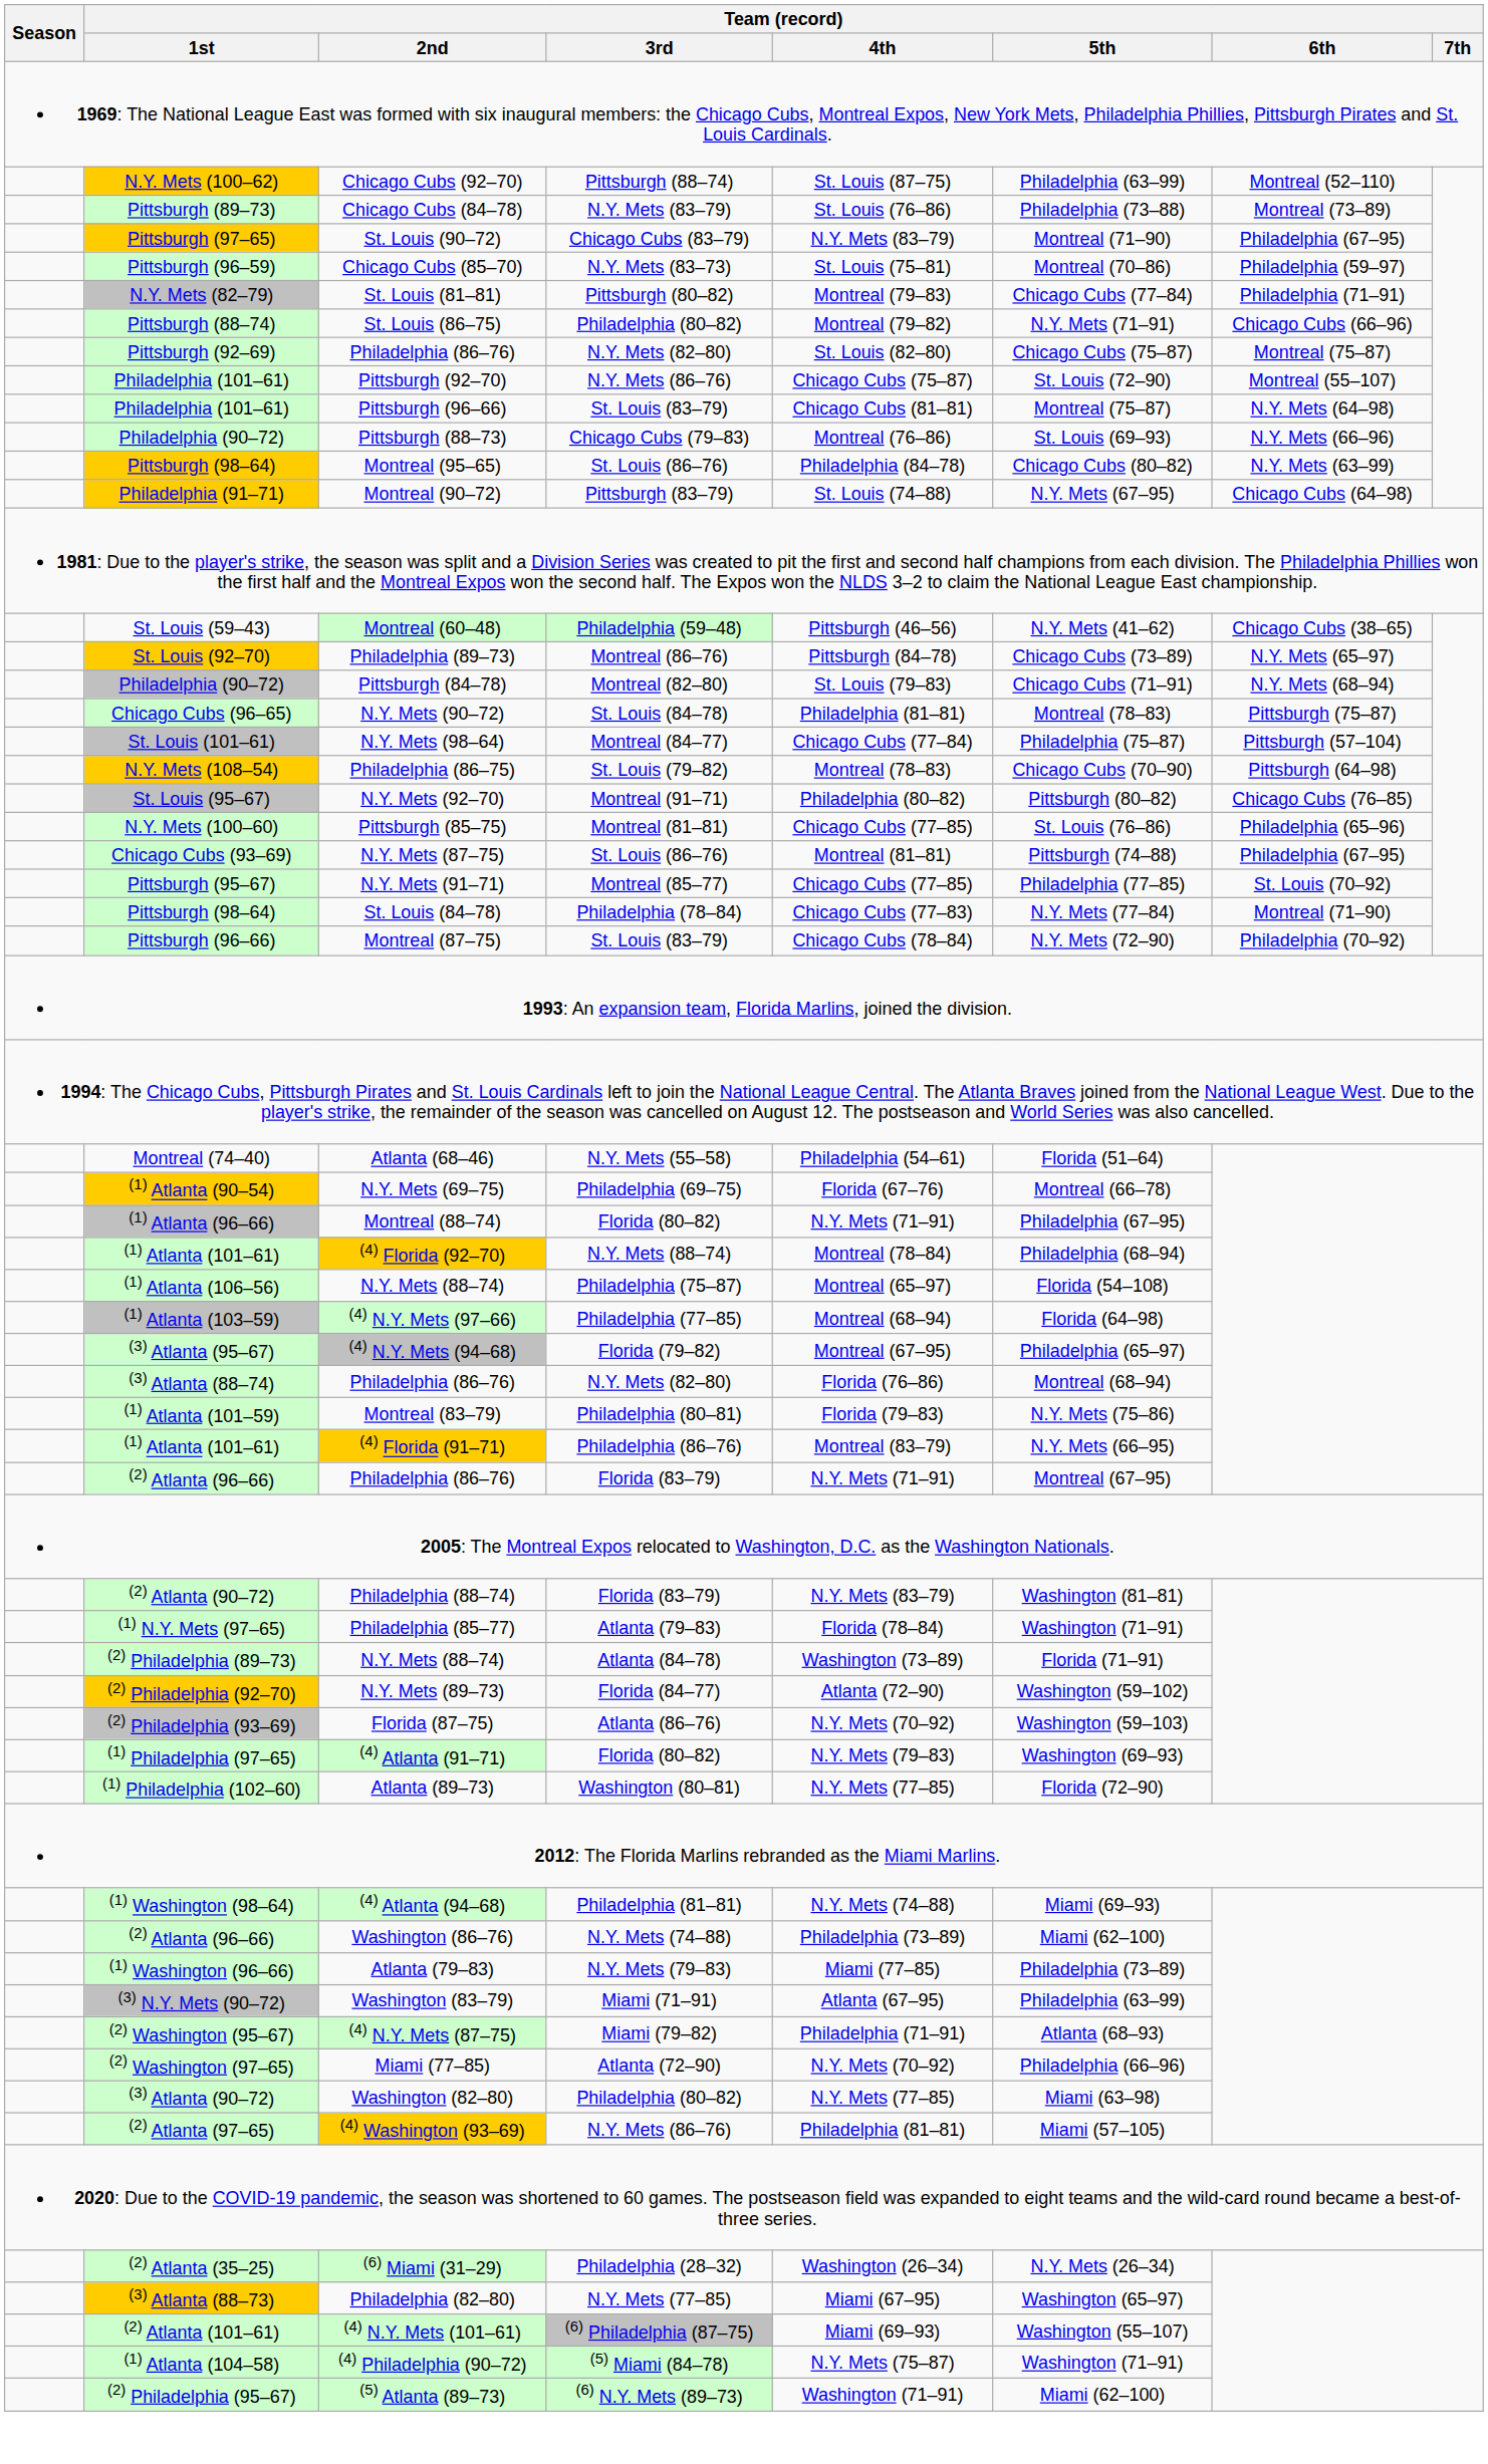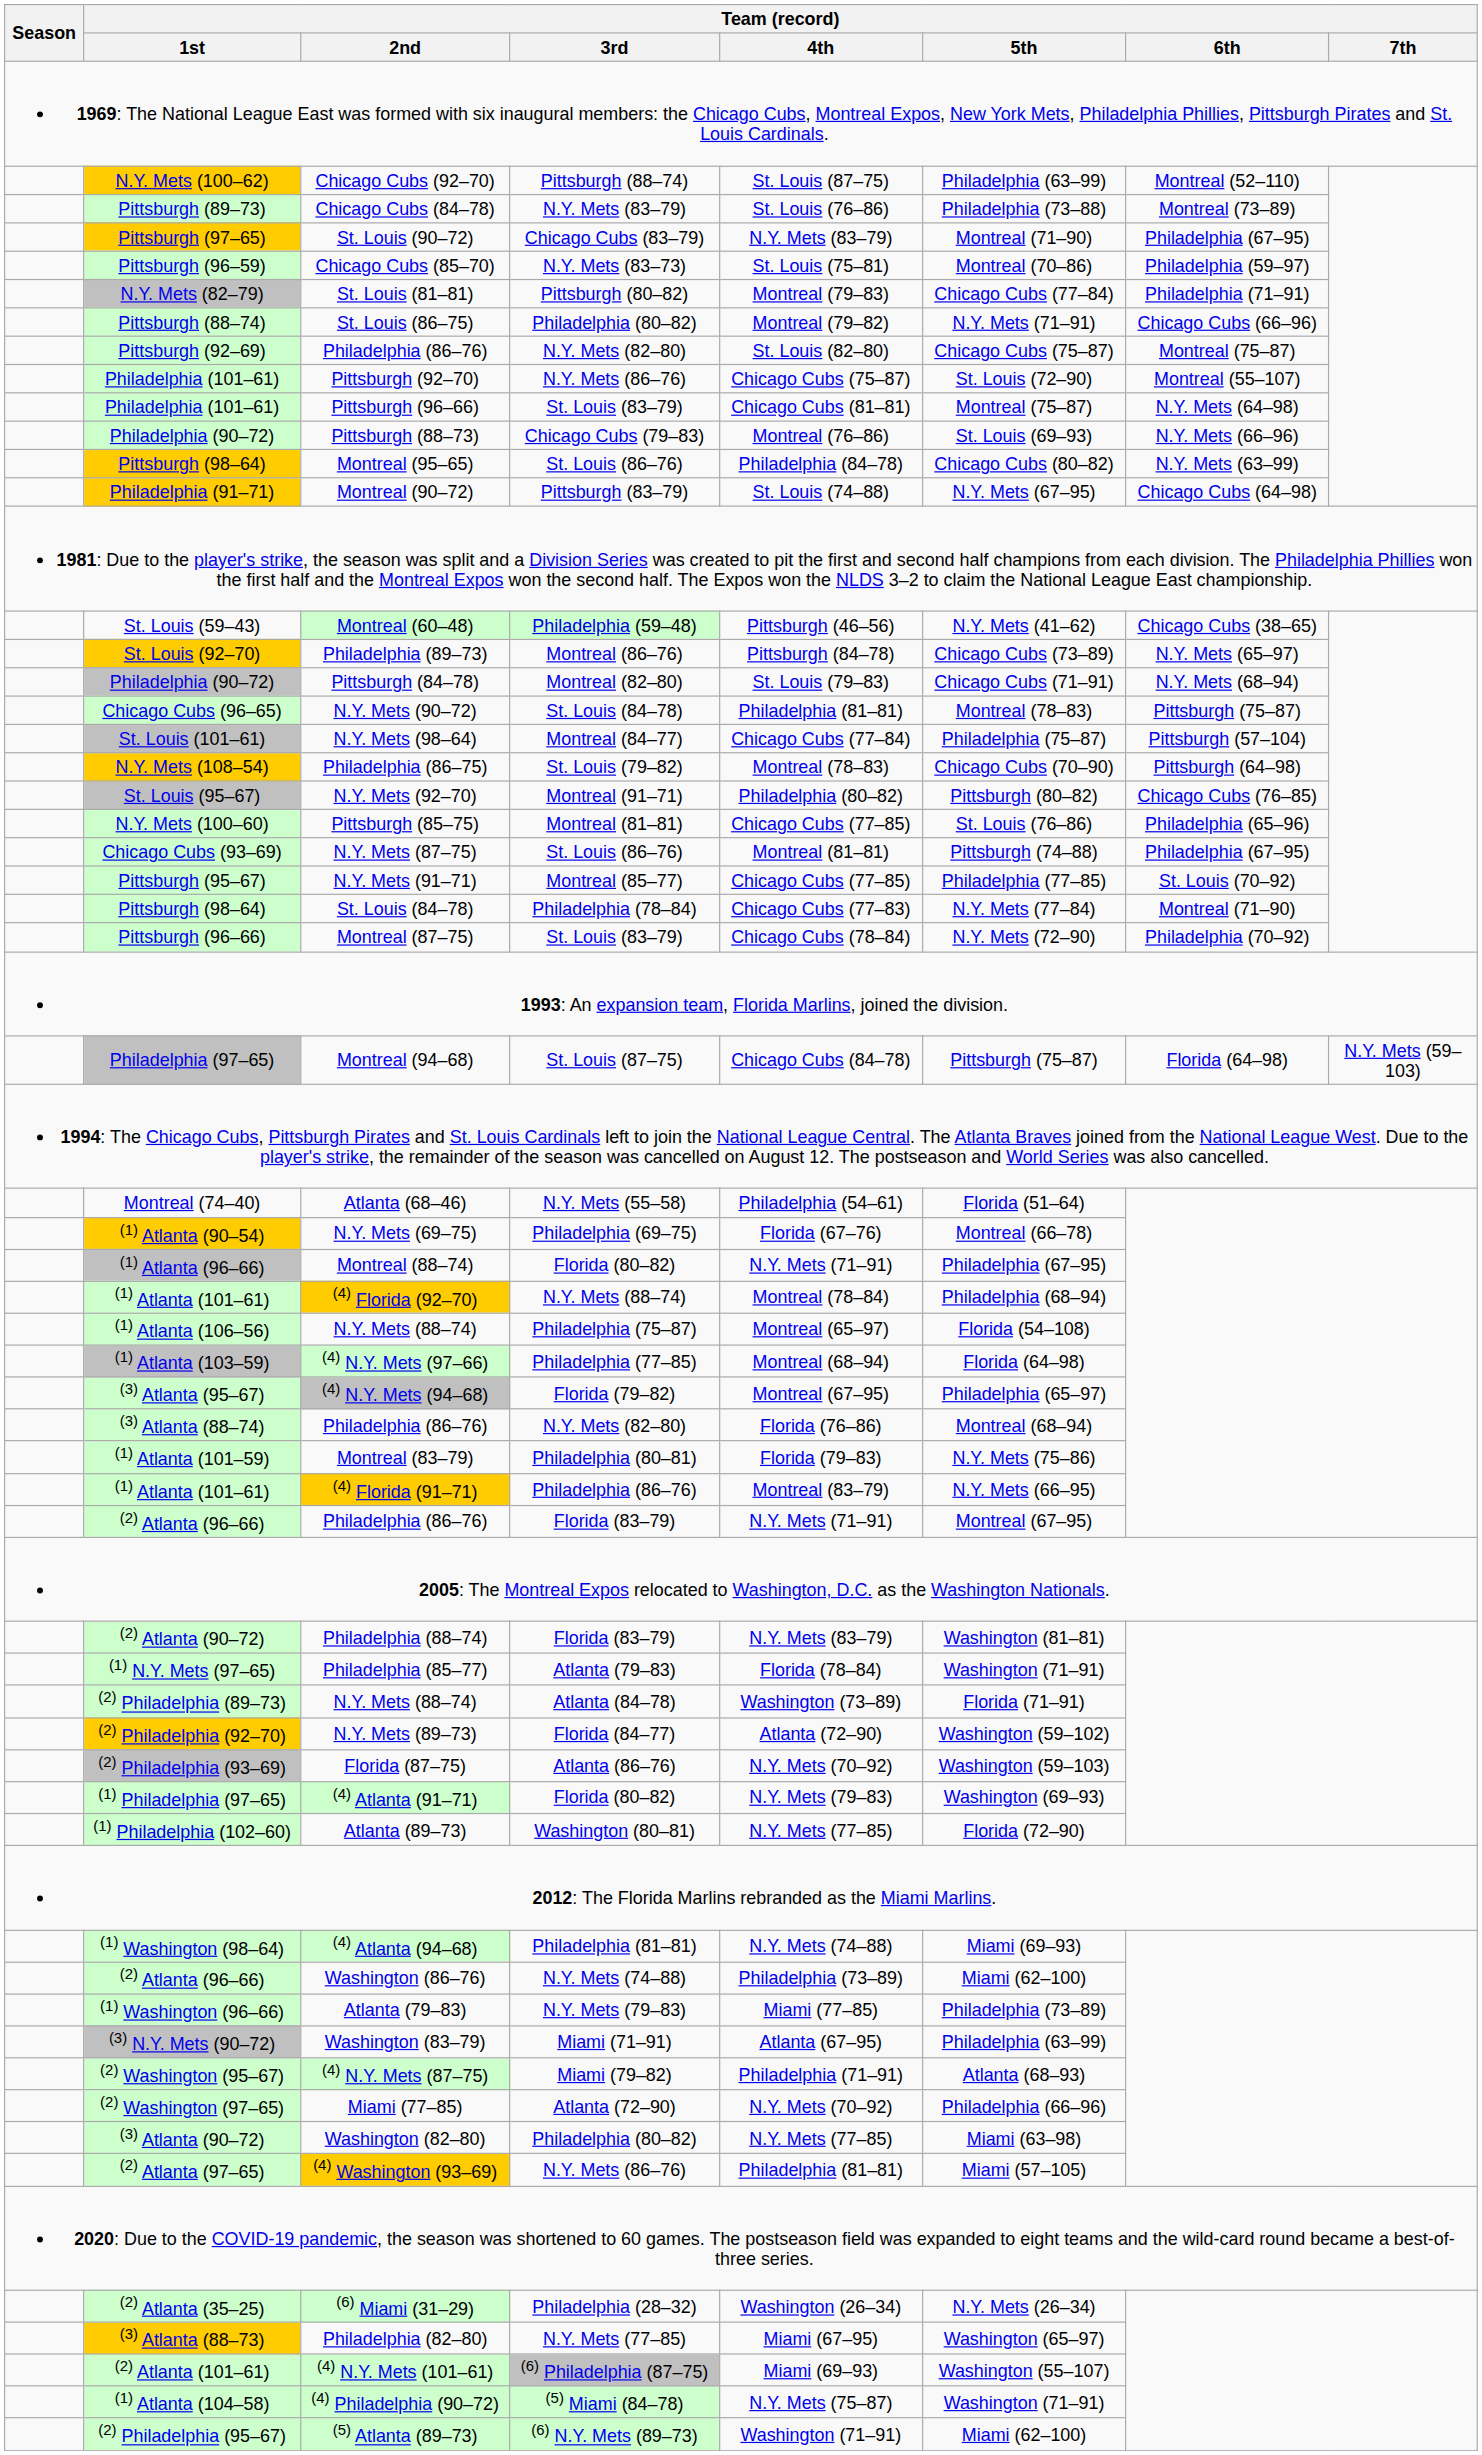+ row: Philadelphia (97–65) | Montreal (94–68) | St. Louis (87–75) | Chicago Cubs (84–78) | Pittsburgh (75–87) | Florida (64–98) | N.Y. Mets (59–103)
